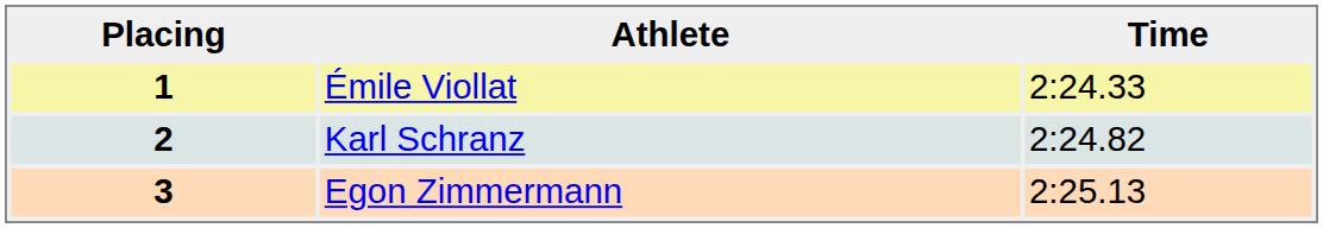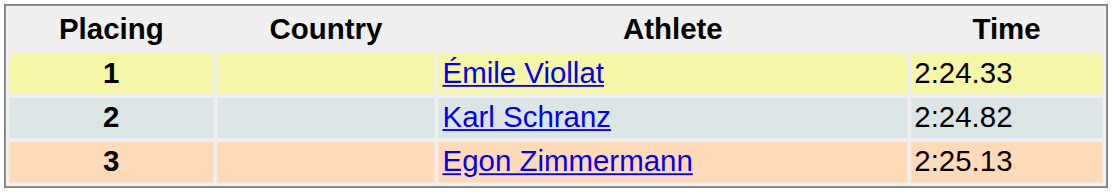+ column: Country
